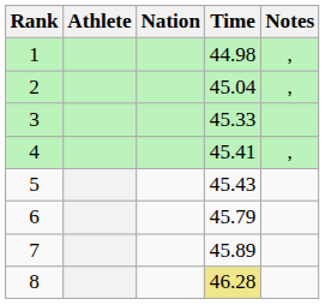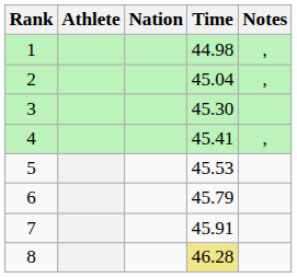3 | Time: 45.33 -> 45.30
5 | Time: 45.43 -> 45.53
7 | Time: 45.89 -> 45.91
